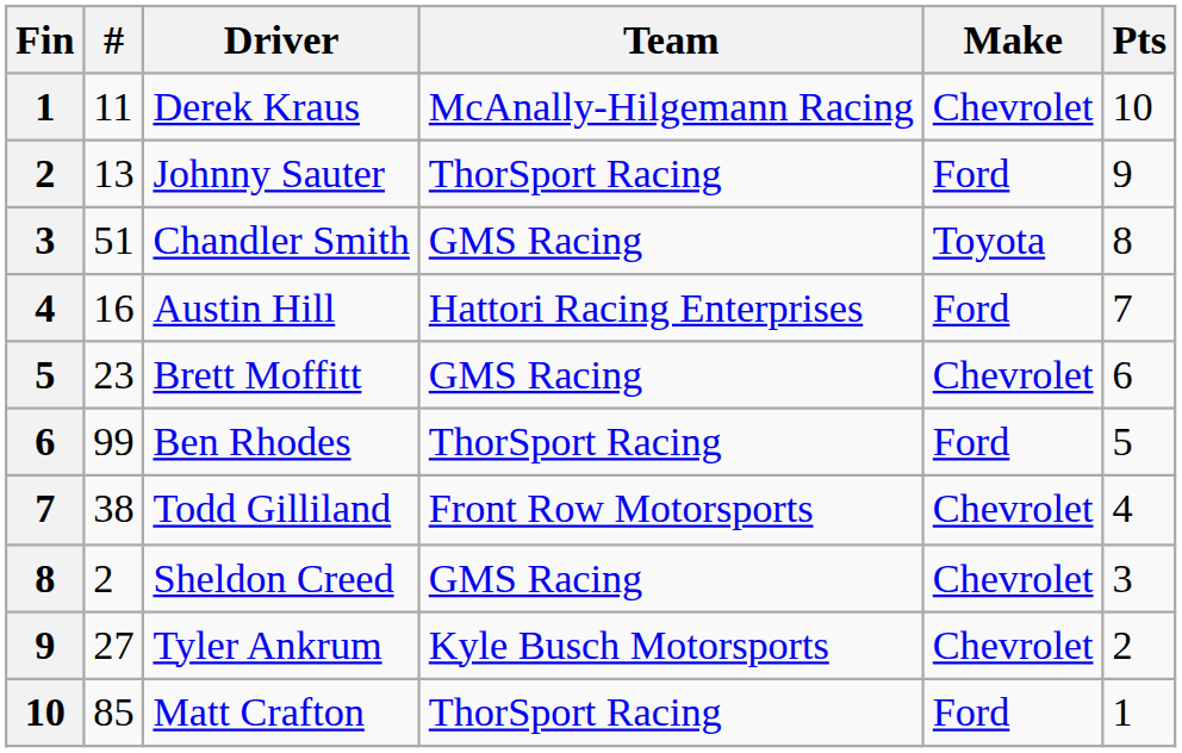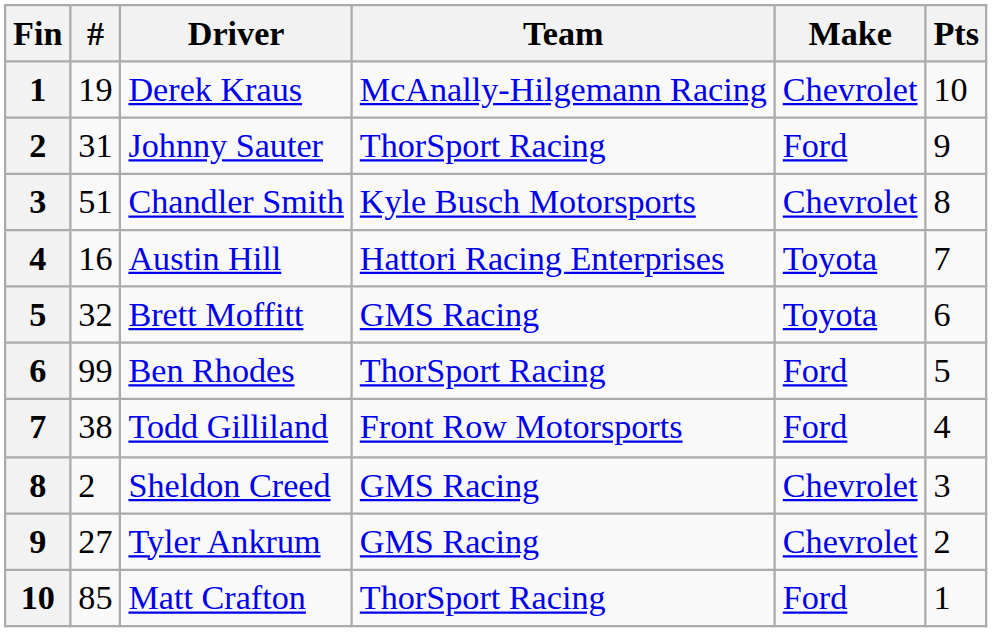Derek Kraus | #: 11 -> 19
Johnny Sauter | #: 13 -> 31
Chandler Smith | Team: GMS Racing -> Kyle Busch Motorsports
Chandler Smith | Make: Toyota -> Chevrolet
Austin Hill | Make: Ford -> Toyota
Brett Moffitt | #: 23 -> 32
Brett Moffitt | Make: Chevrolet -> Toyota
Todd Gilliland | Make: Chevrolet -> Ford
Tyler Ankrum | Team: Kyle Busch Motorsports -> GMS Racing
